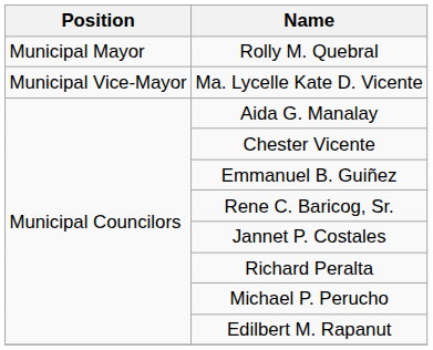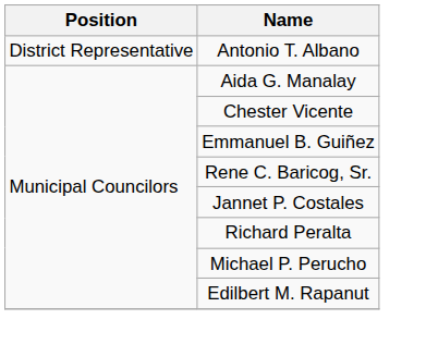+ row: District Representative | Antonio T. Albano
- row: Municipal Mayor | Rolly M. Quebral
- row: Municipal Vice-Mayor | Ma. Lycelle Kate D. Vicente
